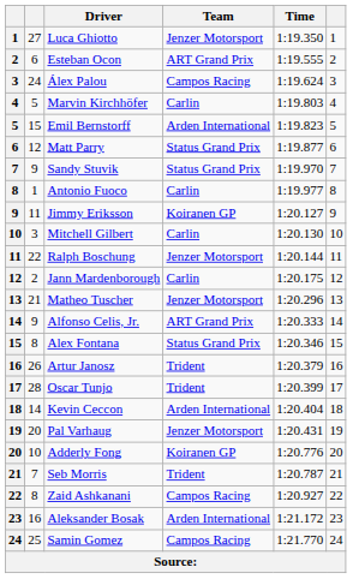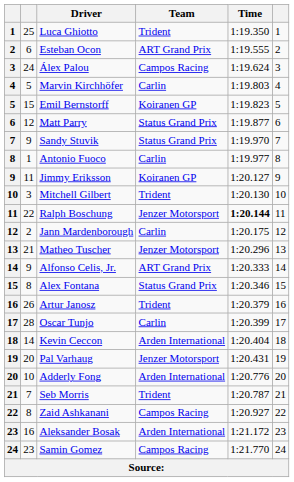Luca Ghiotto | column 2: 27 -> 25
Luca Ghiotto | Team: Jenzer Motorsport -> Trident
Emil Bernstorff | Team: Arden International -> Koiranen GP
Mitchell Gilbert | Team: Carlin -> Trident
Ralph Boschung | Time: normal -> bold
Oscar Tunjo | Team: Trident -> Carlin
Adderly Fong | Team: Koiranen GP -> Arden International
Samin Gomez | column 2: 25 -> 23
